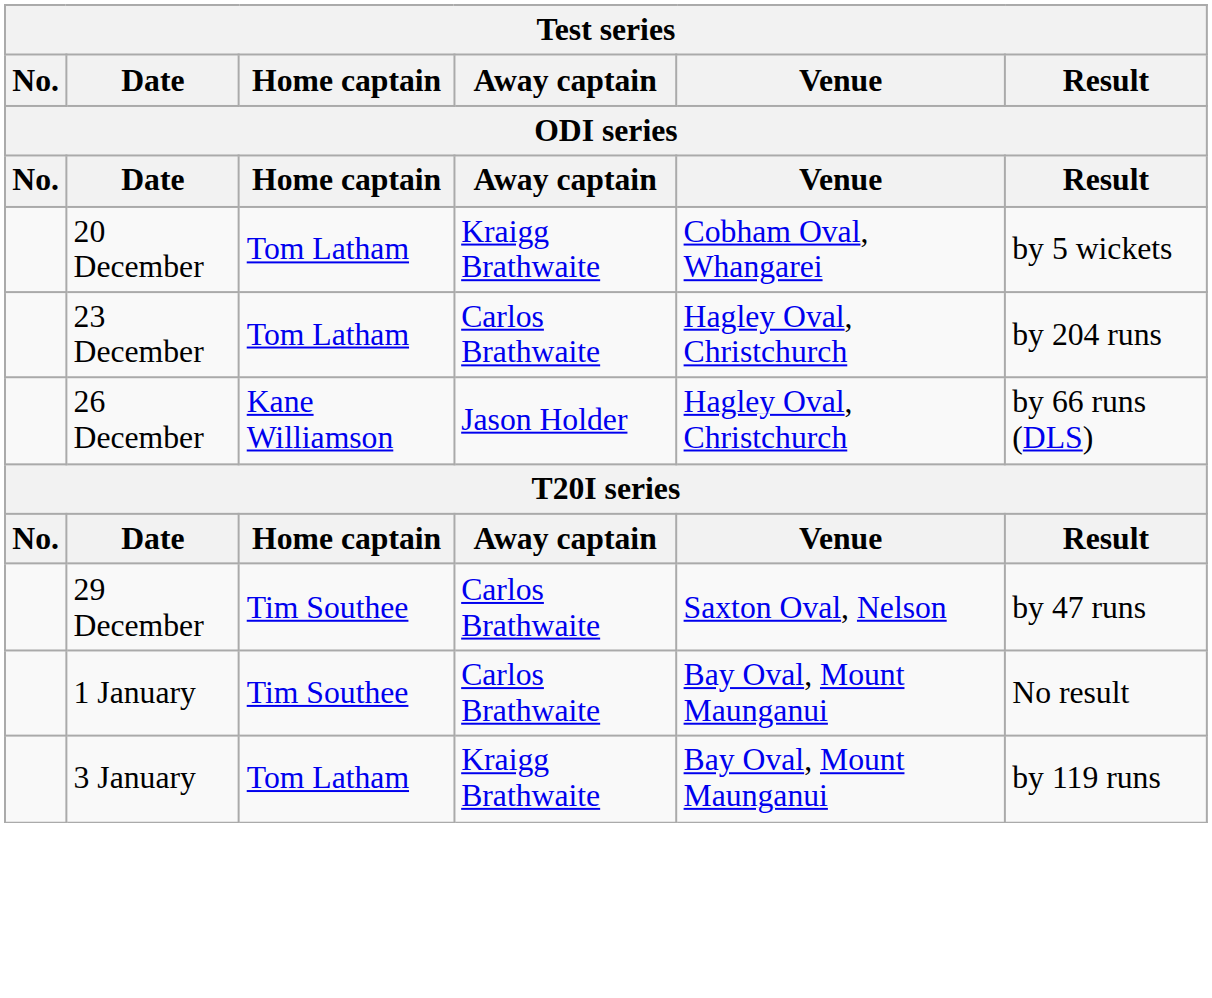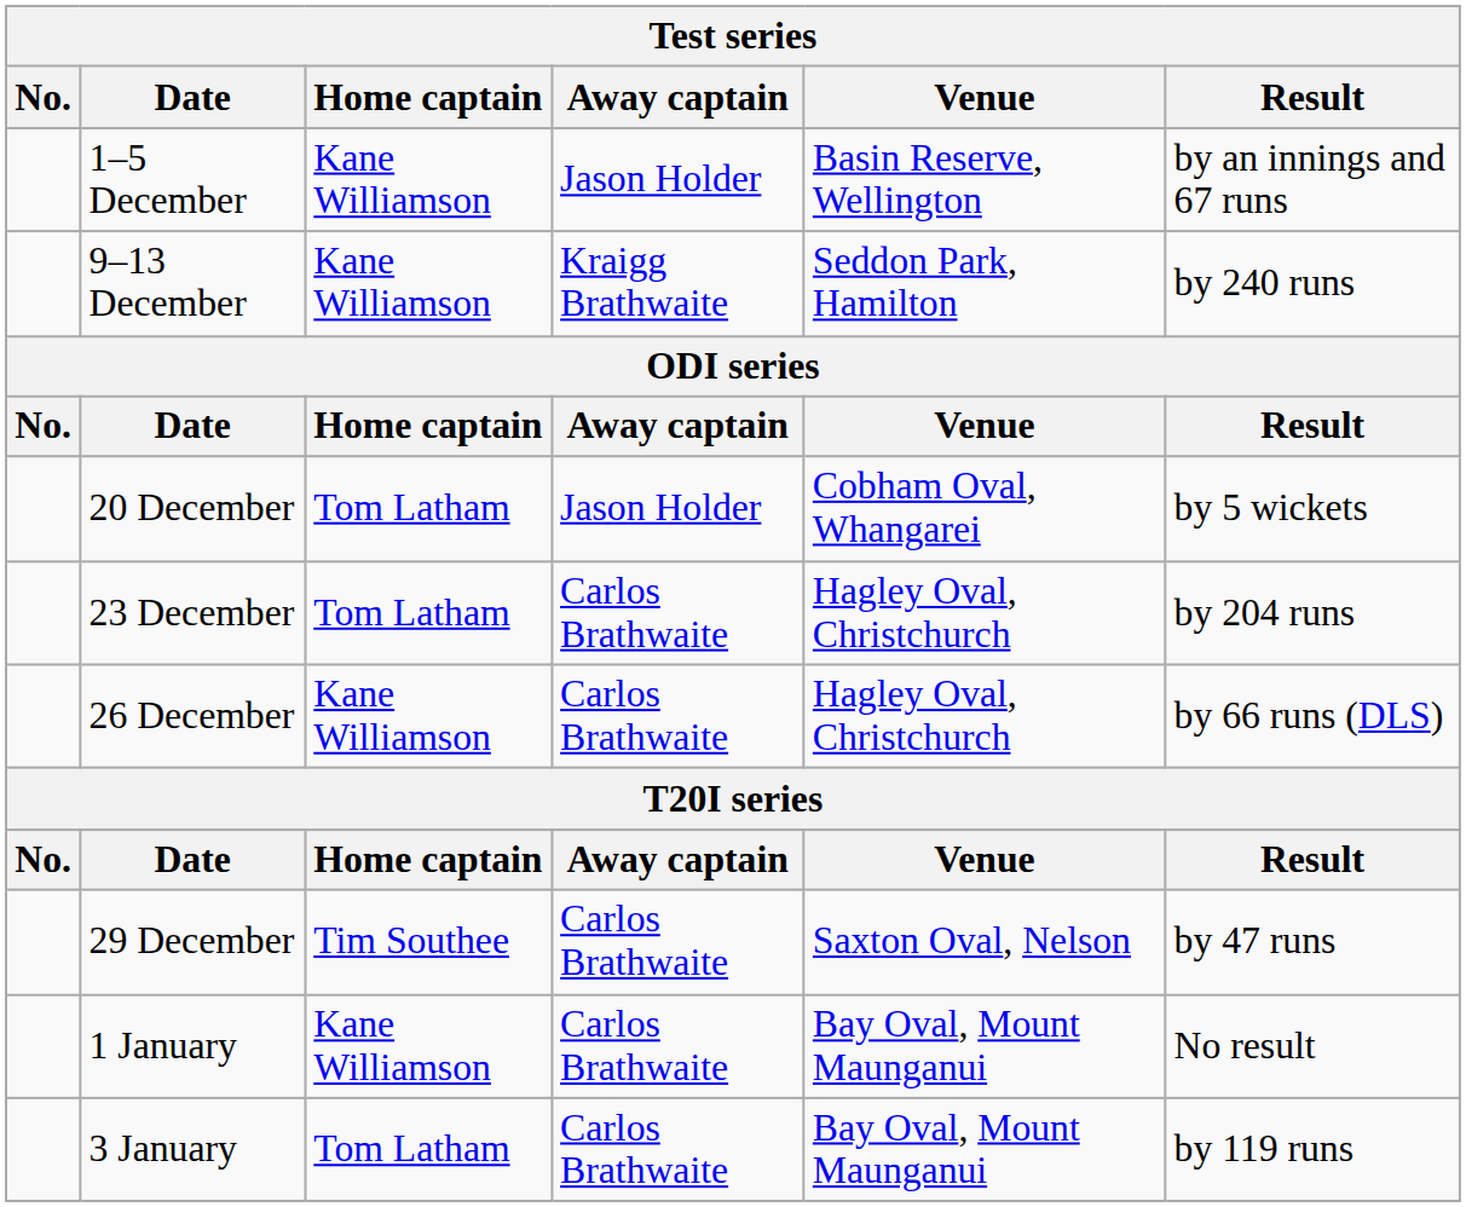+ row: 1–5 December | Kane Williamson | Jason Holder | Basin Reserve, Wellington | by an innings and 67 runs
+ row: 9–13 December | Kane Williamson | Kraigg Brathwaite | Seddon Park, Hamilton | by 240 runs
20 December | Away captain: Kraigg Brathwaite -> Jason Holder
26 December | Away captain: Jason Holder -> Carlos Brathwaite
1 January | Home captain: Tim Southee -> Kane Williamson
3 January | Away captain: Kraigg Brathwaite -> Carlos Brathwaite
